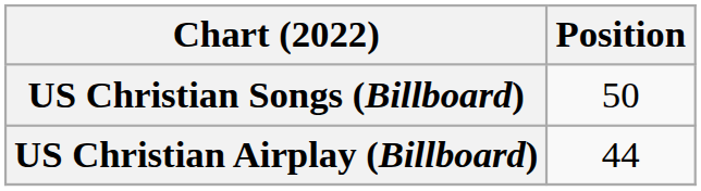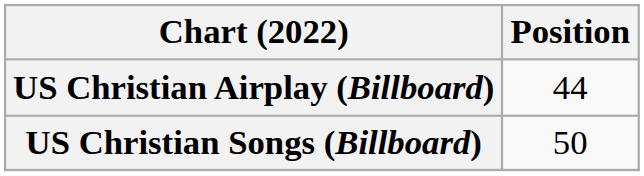rows swapped: US Christian Songs (Billboard) <-> US Christian Airplay (Billboard)
